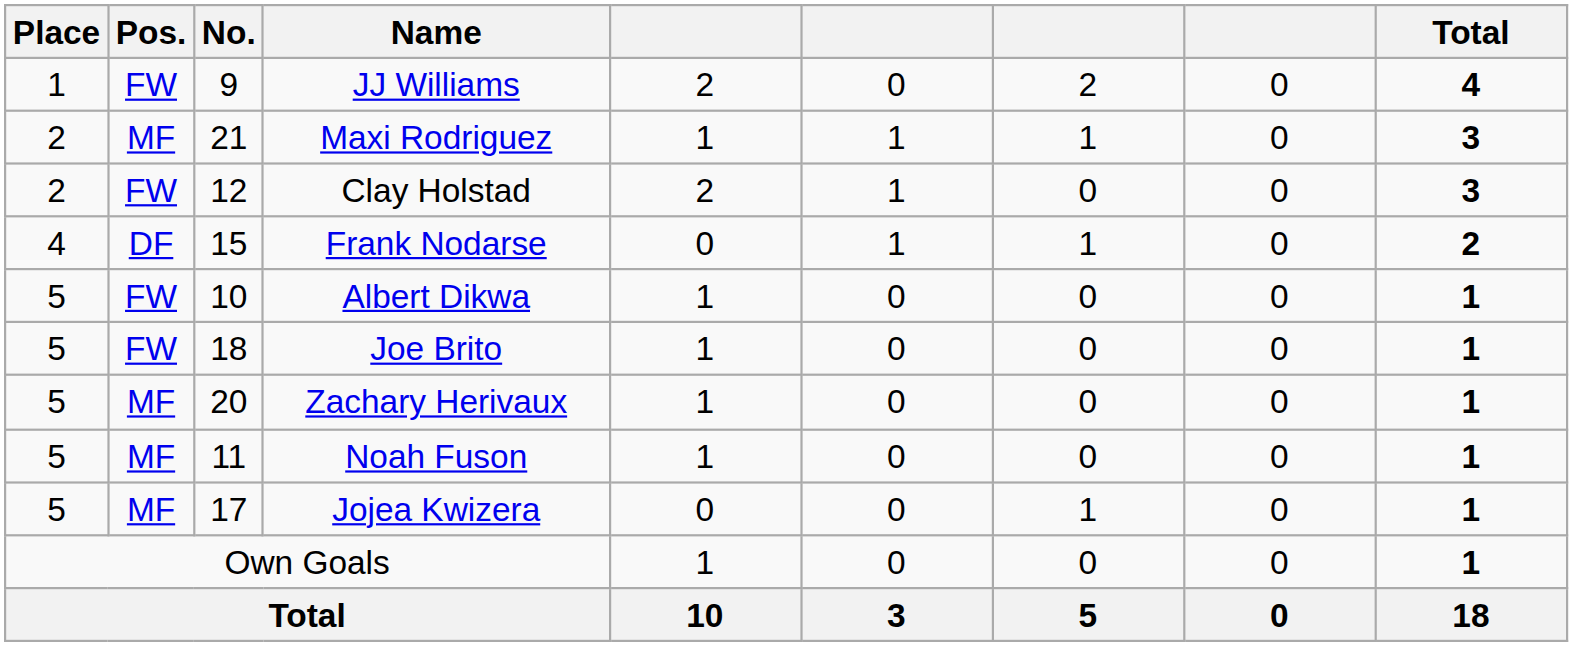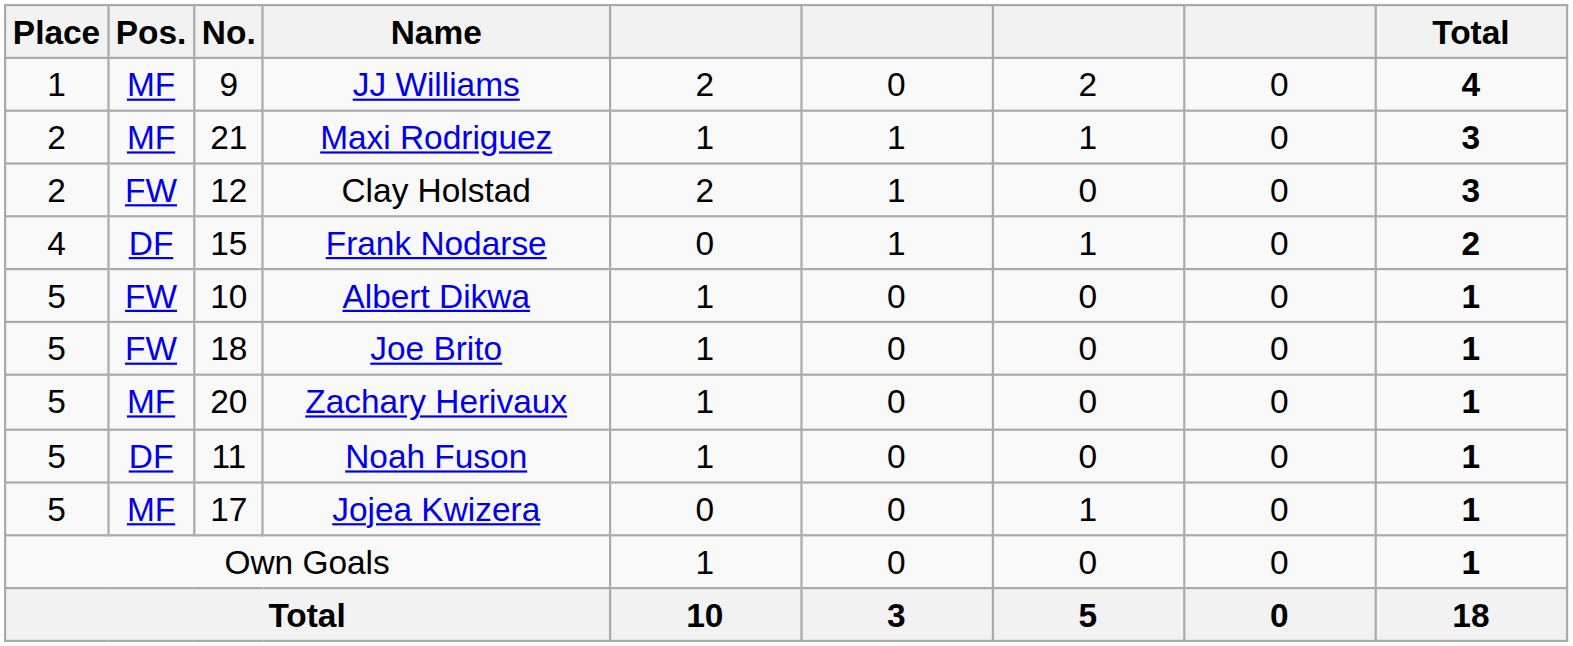JJ Williams | Pos.: FW -> MF
Noah Fuson | Pos.: MF -> DF
